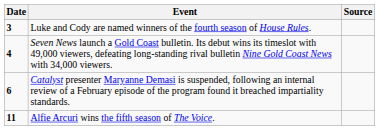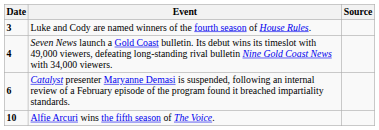Alfie Arcuri wins the fifth season of The Voice. | Date: 11 -> 10
